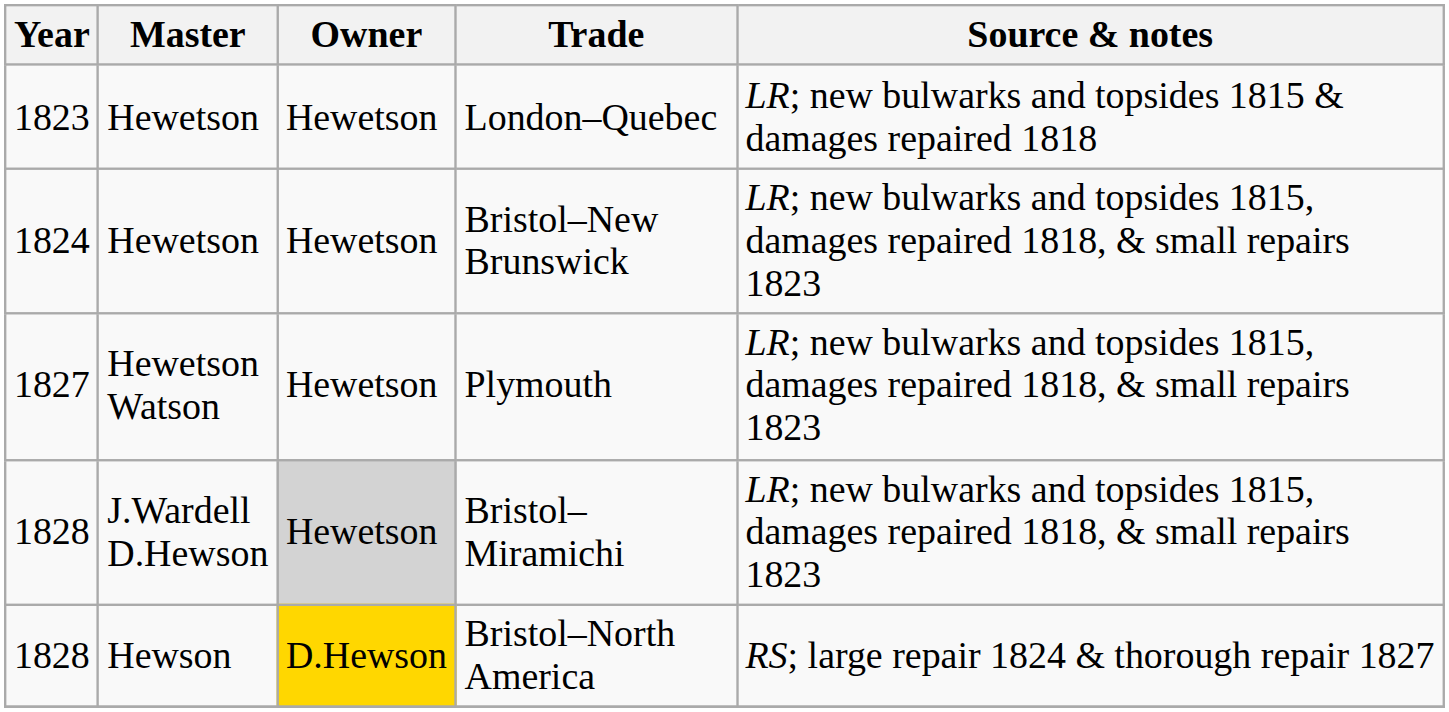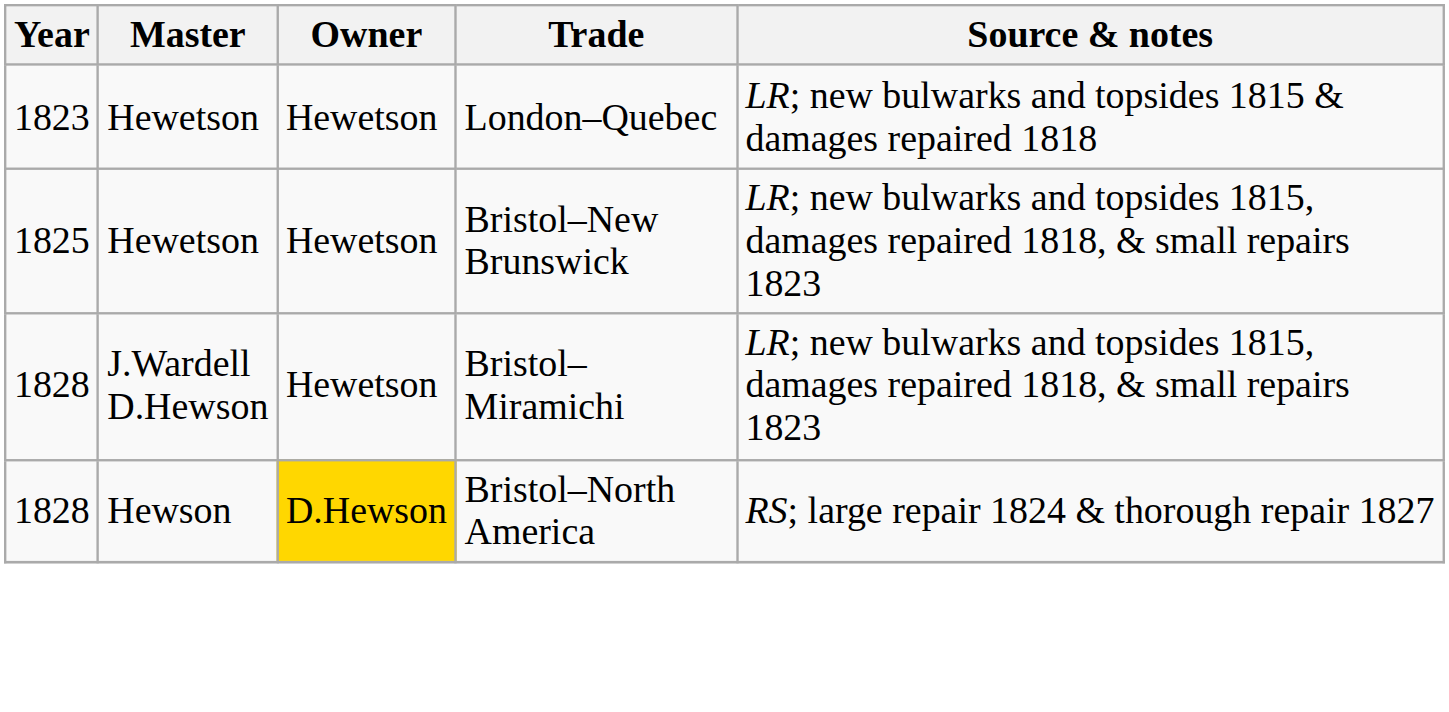Bristol–New Brunswick | Year: 1824 -> 1825
- row: 1827 | Hewetson Watson | Hewetson | Plymouth | LR; new bulwarks and topsides 1815, damages repaired 1818, & small repairs 1823
Bristol–Miramichi | Owner: lightgrey background -> no background
